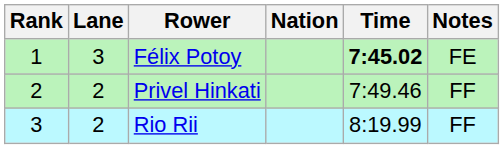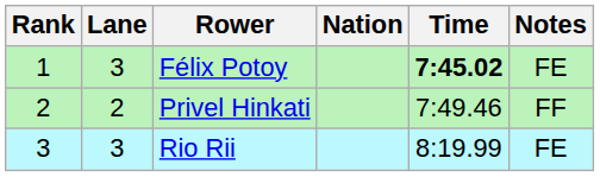Rio Rii | Lane: 2 -> 3
Rio Rii | Notes: FF -> FE
